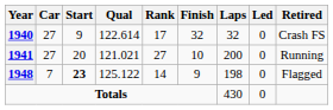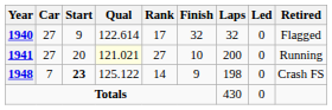1940 | Retired: Crash FS -> Flagged
1941 | Qual: no background -> lightyellow background
1948 | Retired: Flagged -> Crash FS
